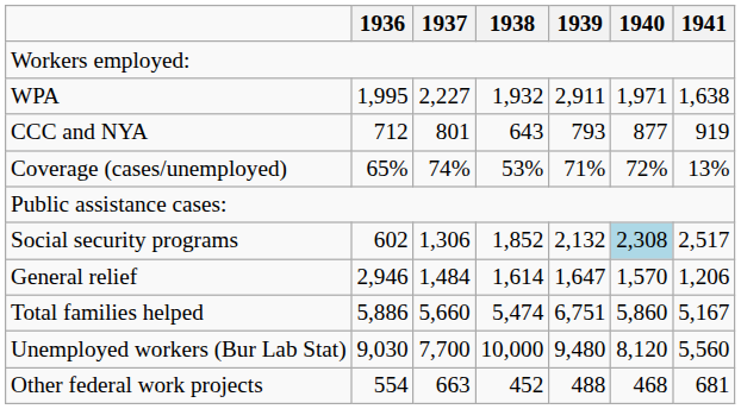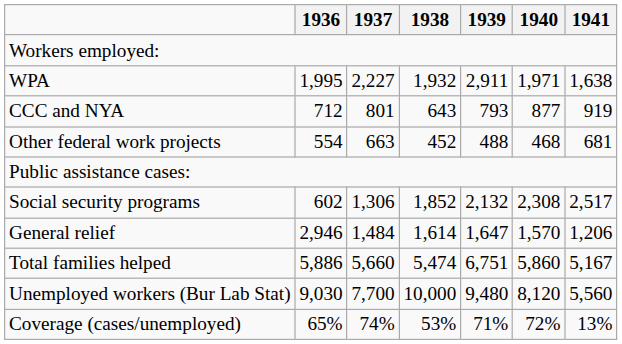rows swapped: Other federal work projects <-> Coverage (cases/unemployed)
Social security programs | 1940: lightblue background -> no background
